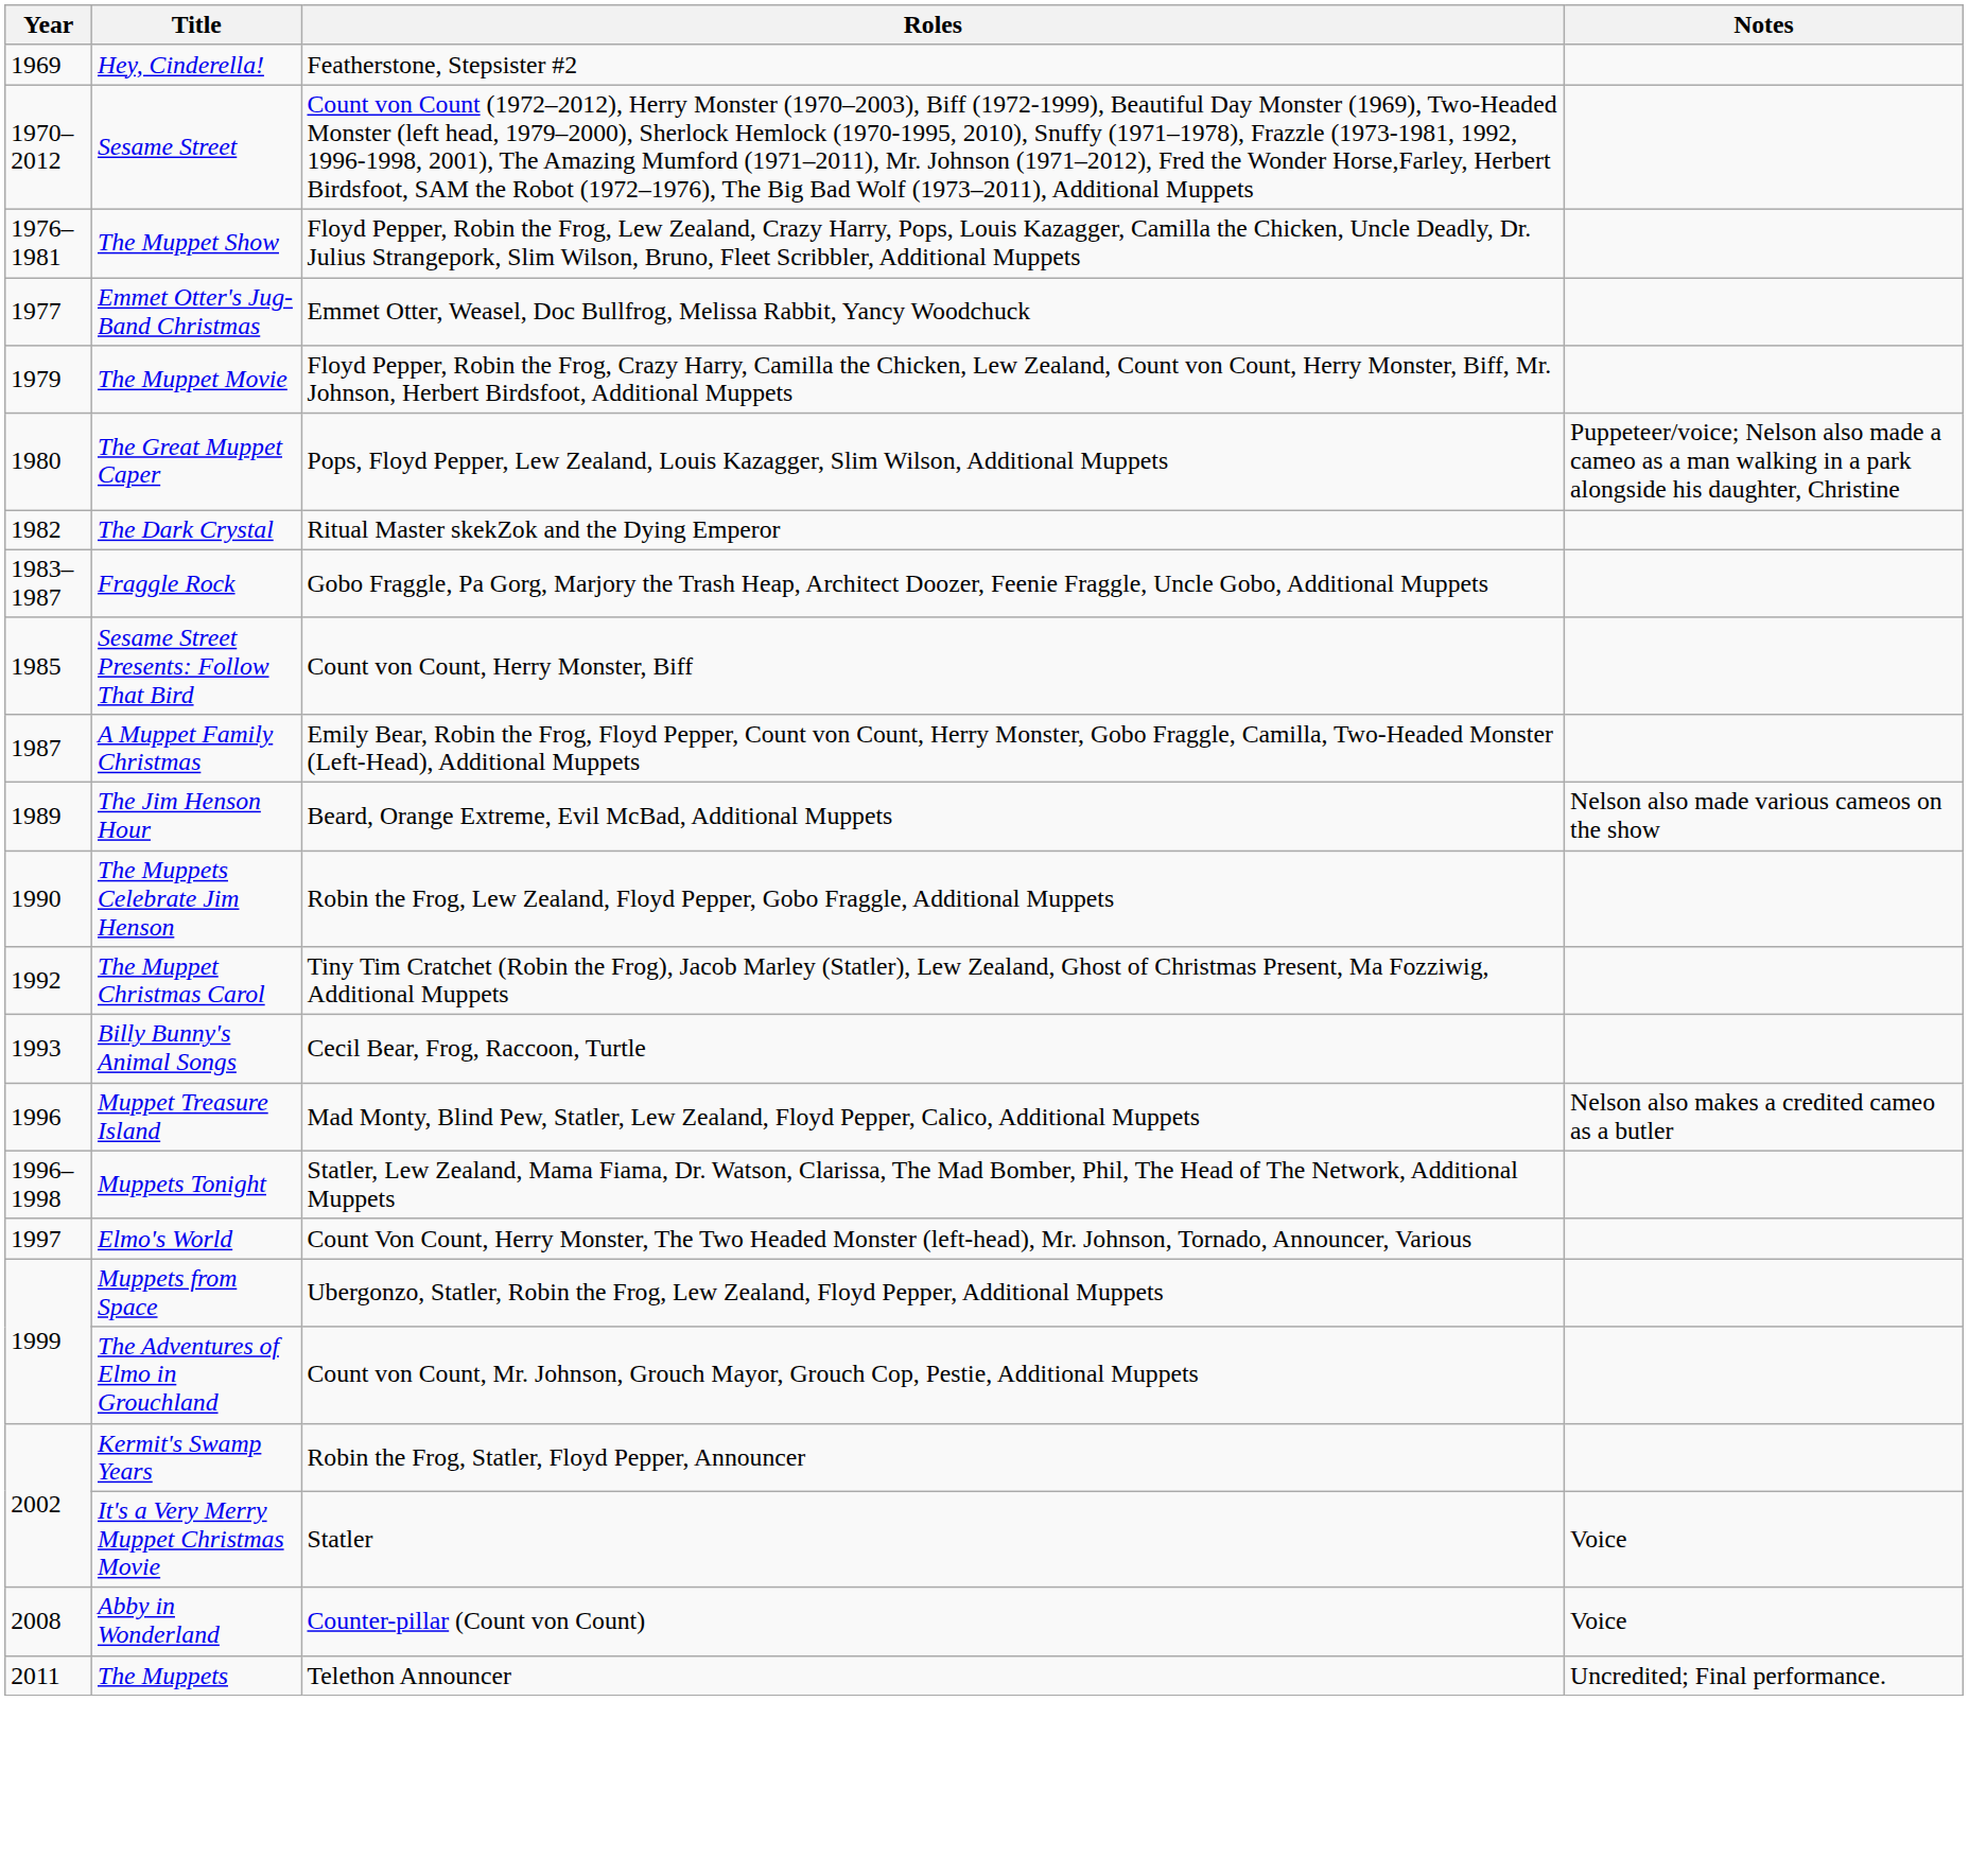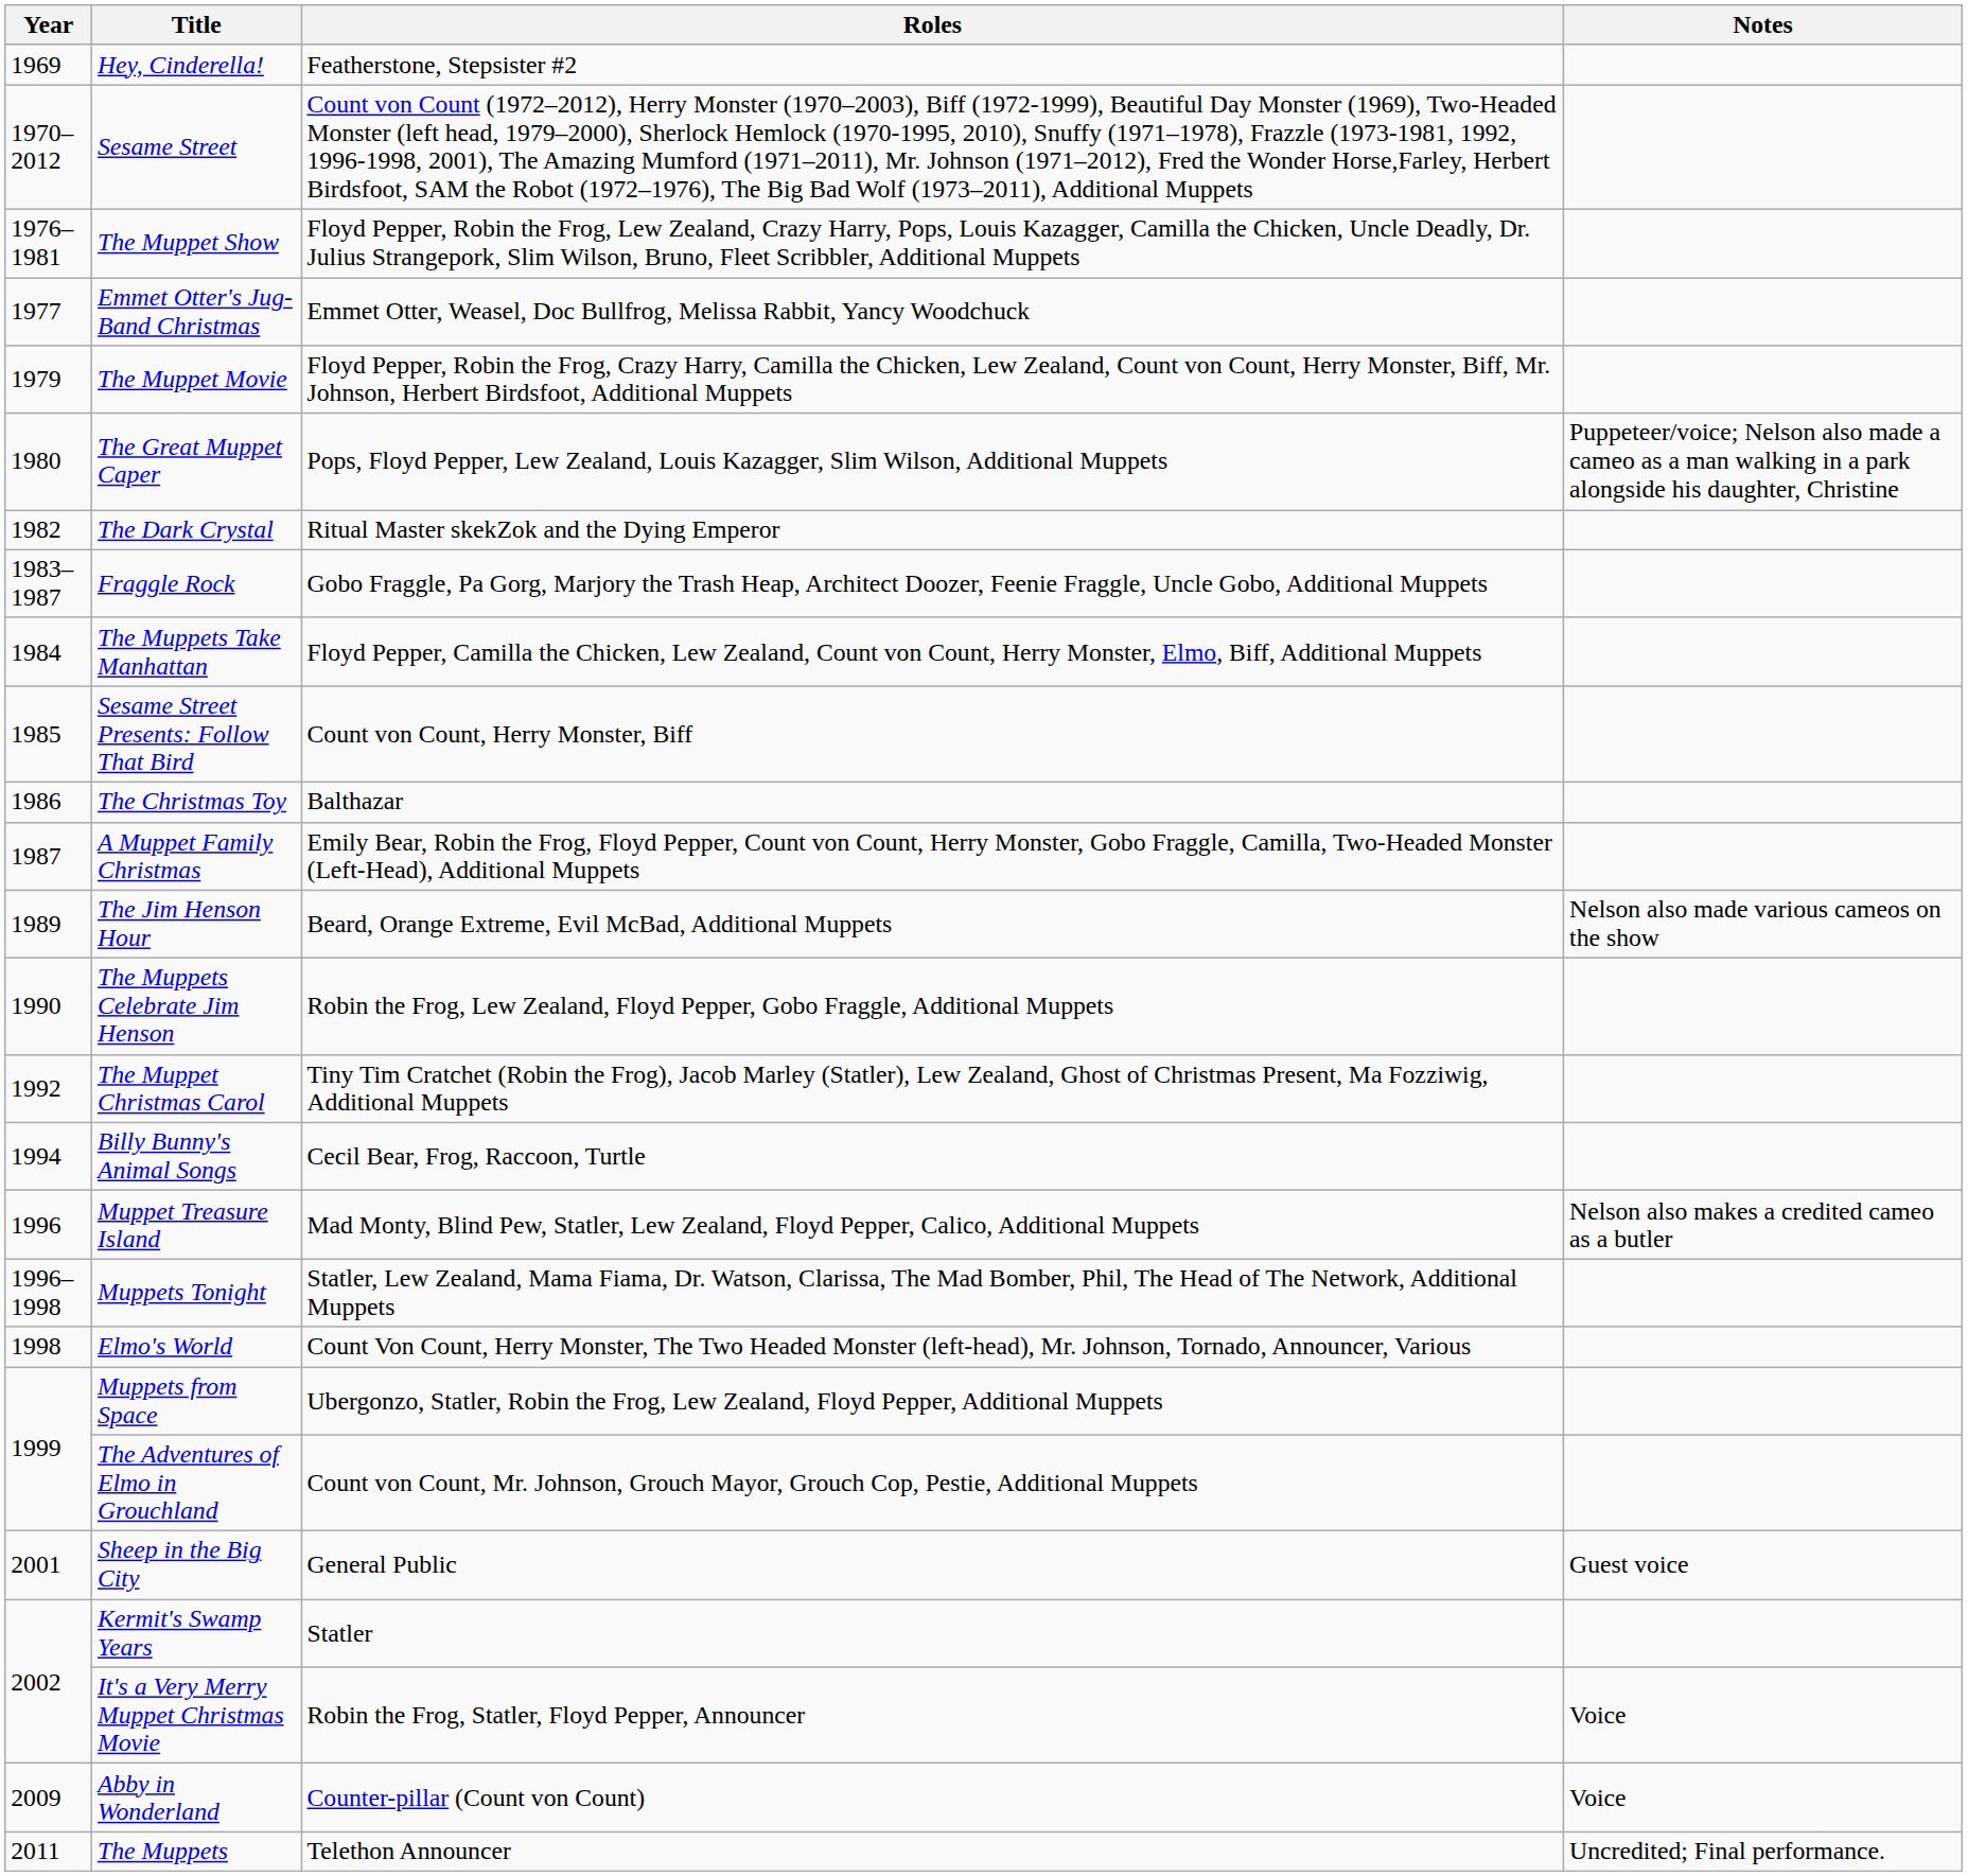+ row: 1984 | The Muppets Take Manhattan | Floyd Pepper, Camilla the Chicken, Lew Zealand, Count von Count, Herry Monster, Elmo, Biff, Additional Muppets
+ row: 1986 | The Christmas Toy | Balthazar
Billy Bunny's Animal Songs | Year: 1993 -> 1994
Elmo's World | Year: 1997 -> 1998
+ row: 2001 | Sheep in the Big City | General Public | Guest voice
Kermit's Swamp Years | Roles: Robin the Frog, Statler, Floyd Pepper, Announcer -> Statler
It's a Very Merry Muppet Christmas Movie | Roles: Statler -> Robin the Frog, Statler, Floyd Pepper, Announcer
Abby in Wonderland | Year: 2008 -> 2009
